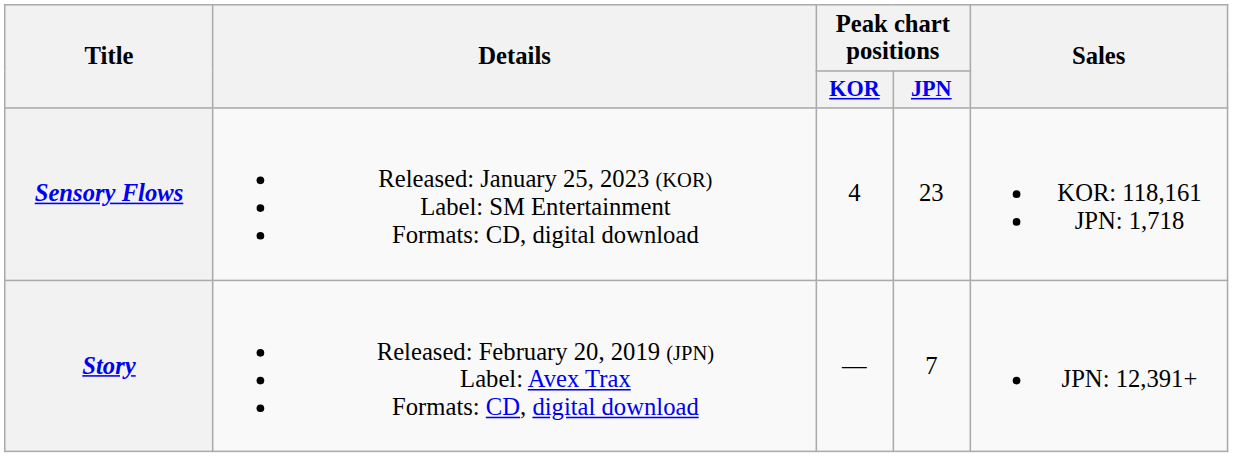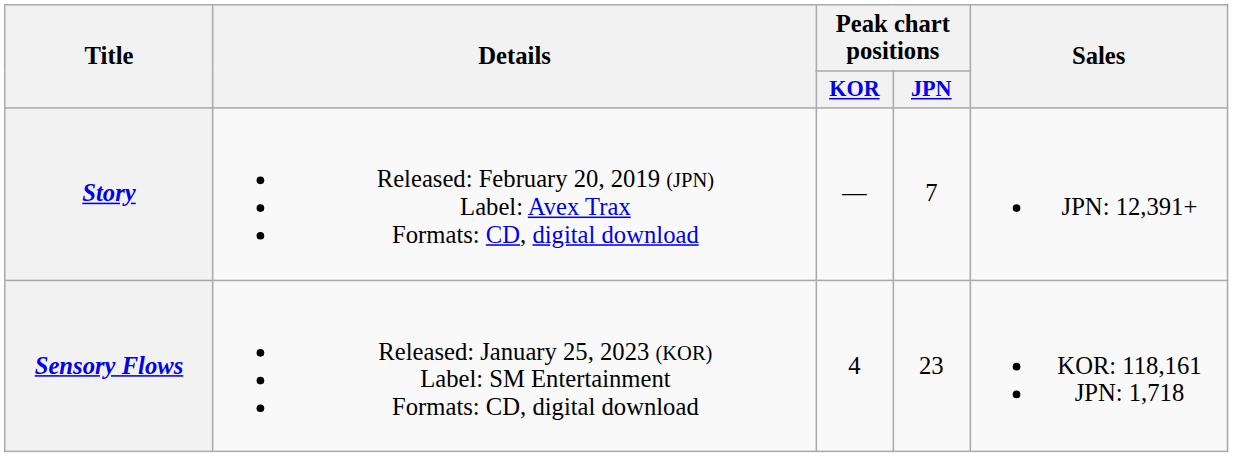rows swapped: Story <-> Sensory Flows
